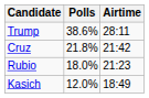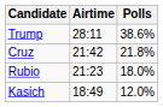columns swapped: Airtime <-> Polls
